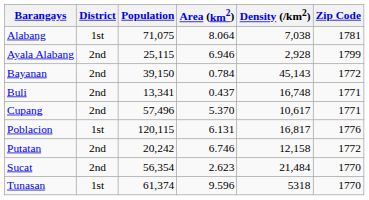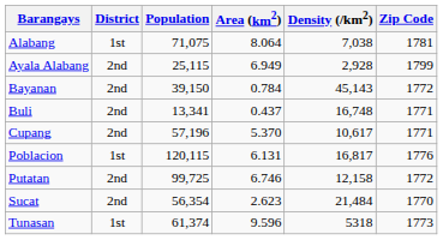Ayala Alabang | Area (km2): 6.946 -> 6.949
Cupang | Population: 57,496 -> 57,196
Putatan | Population: 20,242 -> 99,725
Tunasan | Zip Code: 1770 -> 1773
